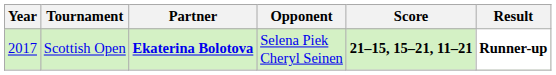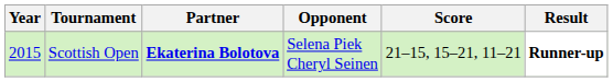Scottish Open | Year: 2017 -> 2015
Scottish Open | Score: bold -> normal
